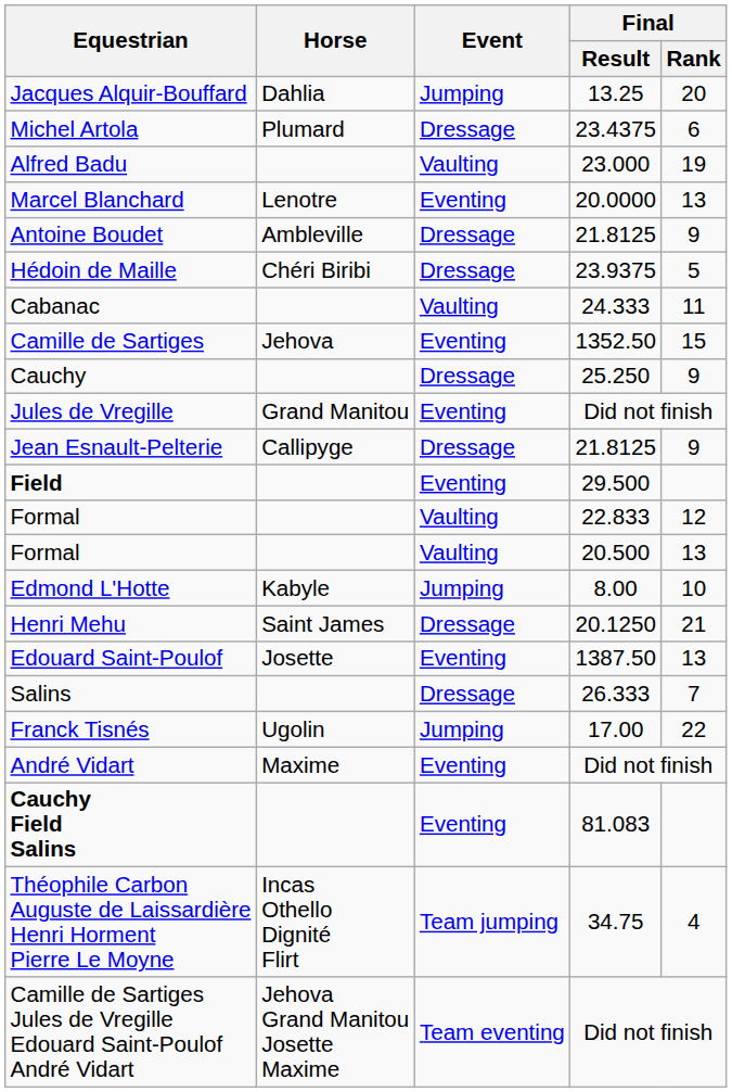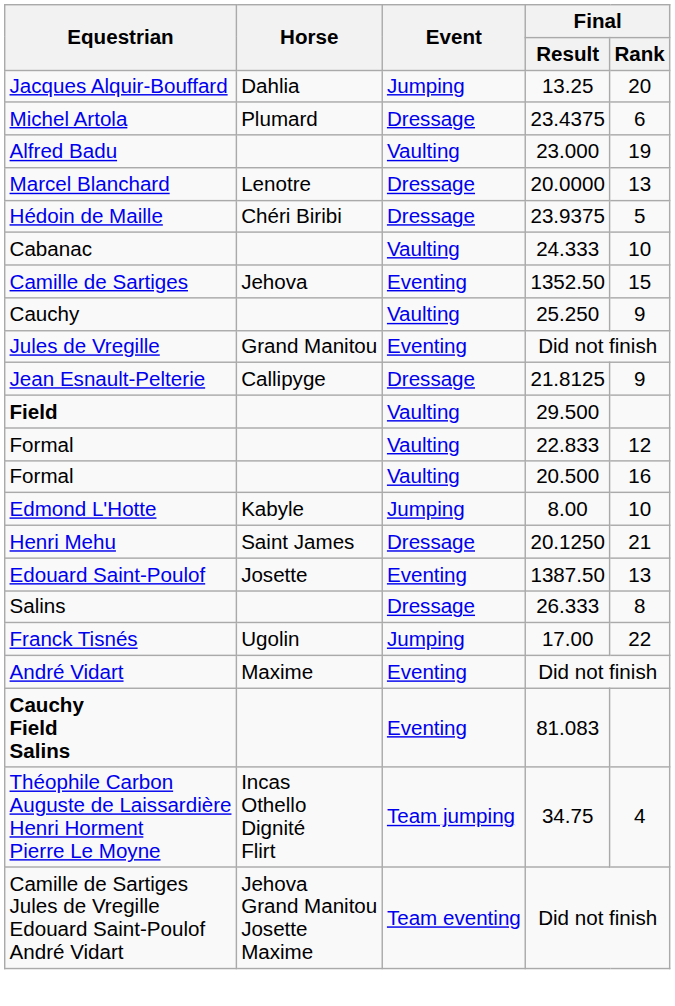Marcel Blanchard | Event: Eventing -> Dressage
- row: Antoine Boudet | Ambleville | Dressage | 21.8125 | 9
Cabanac | Final / Rank: 11 -> 10
Cauchy | Event: Dressage -> Vaulting
Field | Event: Eventing -> Vaulting
Formal / 20.500 | Final / Rank: 13 -> 16
Salins | Final / Rank: 7 -> 8
